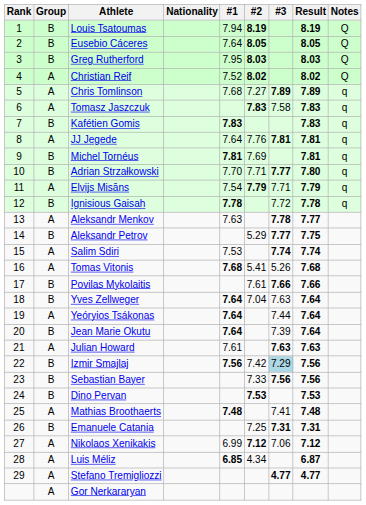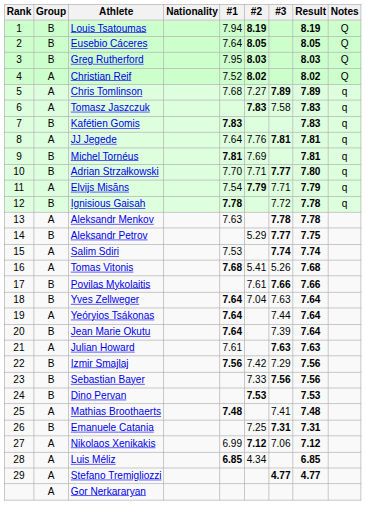Aleksandr Menkov | Result: 7.77 -> 7.78
Izmir Smajlaj | #3: lightblue background -> no background
Luis Méliz | Result: 6.87 -> 6.85
